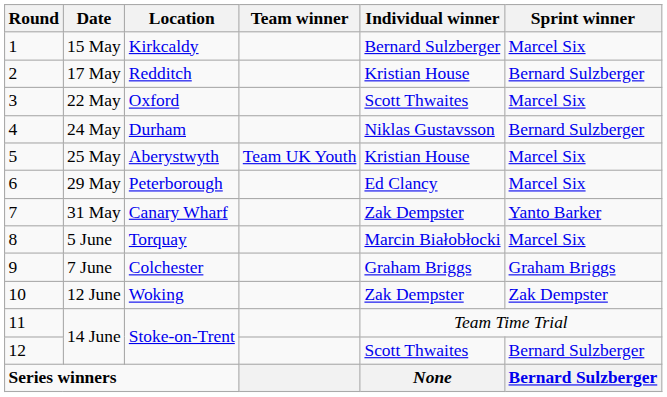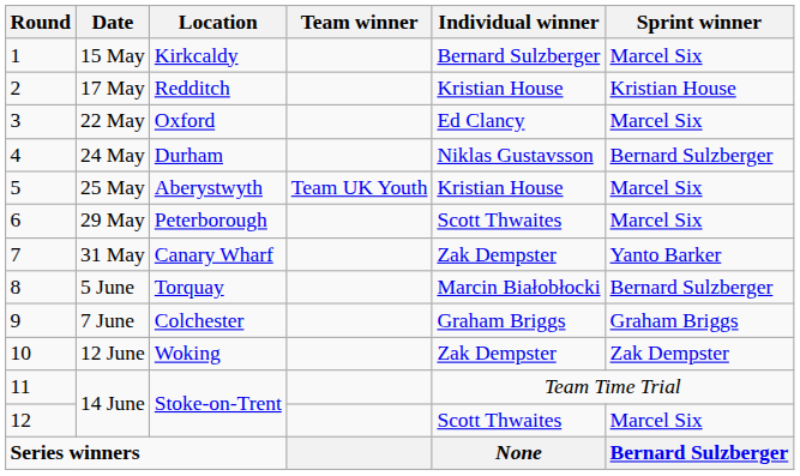17 May | Sprint winner: Bernard Sulzberger -> Kristian House
22 May | Individual winner: Scott Thwaites -> Ed Clancy
29 May | Individual winner: Ed Clancy -> Scott Thwaites
5 June | Sprint winner: Marcel Six -> Bernard Sulzberger
12 / 14 June | Sprint winner: Bernard Sulzberger -> Marcel Six
